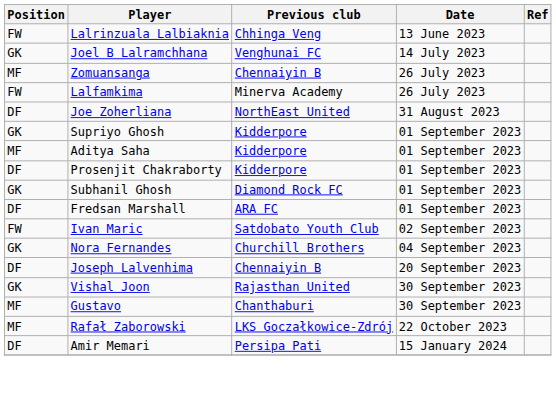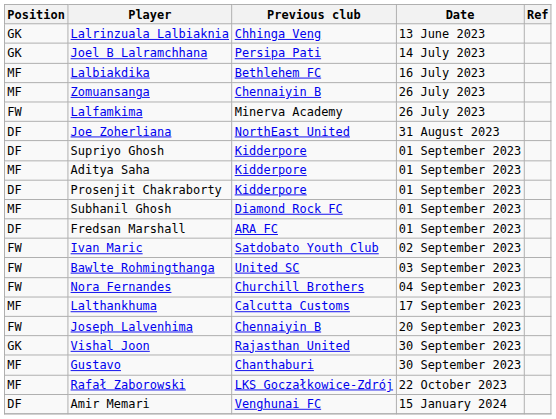Lalrinzuala Lalbiaknia | Position: FW -> GK
Joel B Lalramchhana | Previous club: Venghunai FC -> Persipa Pati
+ row: MF | Lalbiakdika | Bethlehem FC | 16 July 2023
Supriyo Ghosh | Position: GK -> DF
Subhanil Ghosh | Position: GK -> MF
+ row: FW | Bawlte Rohmingthanga | United SC | 03 September 2023
Nora Fernandes | Position: GK -> FW
+ row: MF | Lalthankhuma | Calcutta Customs | 17 September 2023
Joseph Lalvenhima | Position: DF -> FW
Amir Memari | Previous club: Persipa Pati -> Venghunai FC
